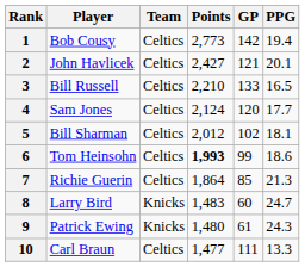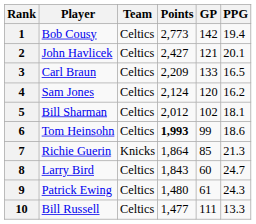3 | Player: Bill Russell -> Carl Braun
3 | Points: 2,210 -> 2,209
4 | PPG: 17.7 -> 16.2
7 | Team: Celtics -> Knicks
8 | Team: Knicks -> Celtics
8 | Points: 1,483 -> 1,843
9 | Team: Knicks -> Celtics
10 | Player: Carl Braun -> Bill Russell
